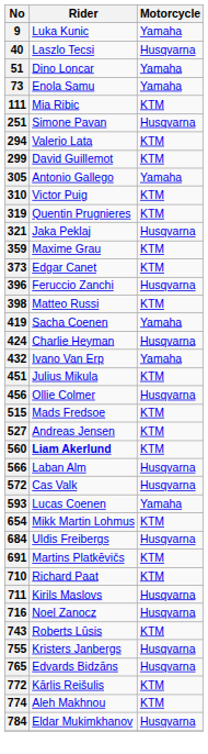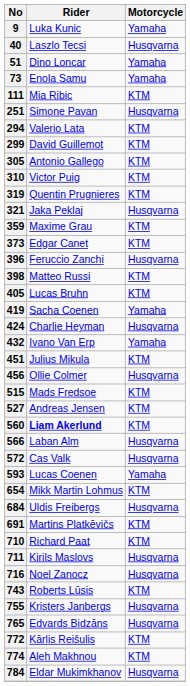305 | Motorcycle: Yamaha -> KTM
+ row: 405 | Lucas Bruhn | KTM
